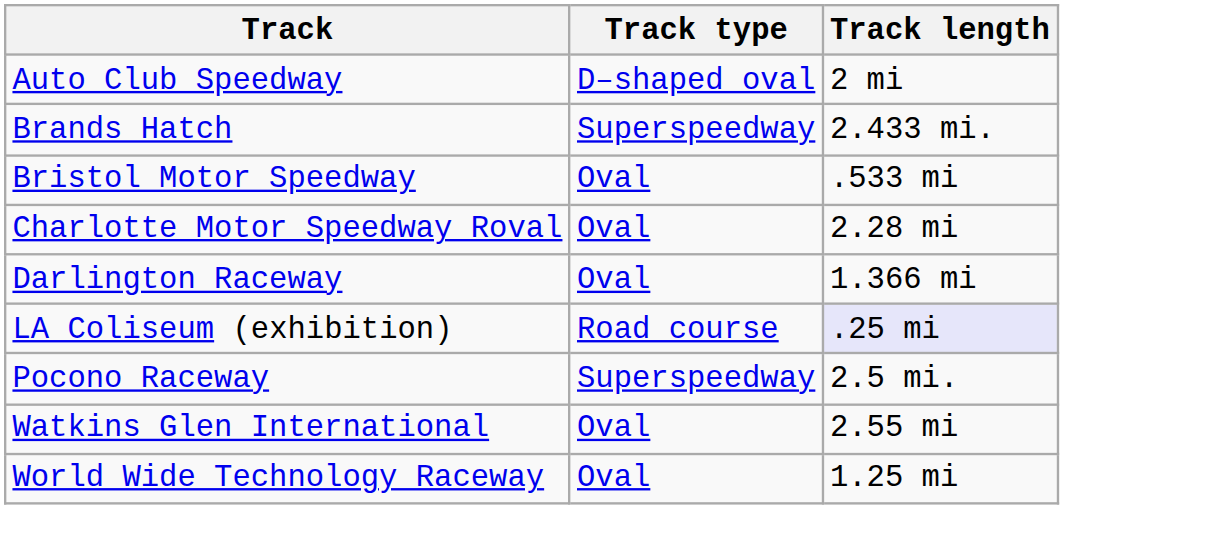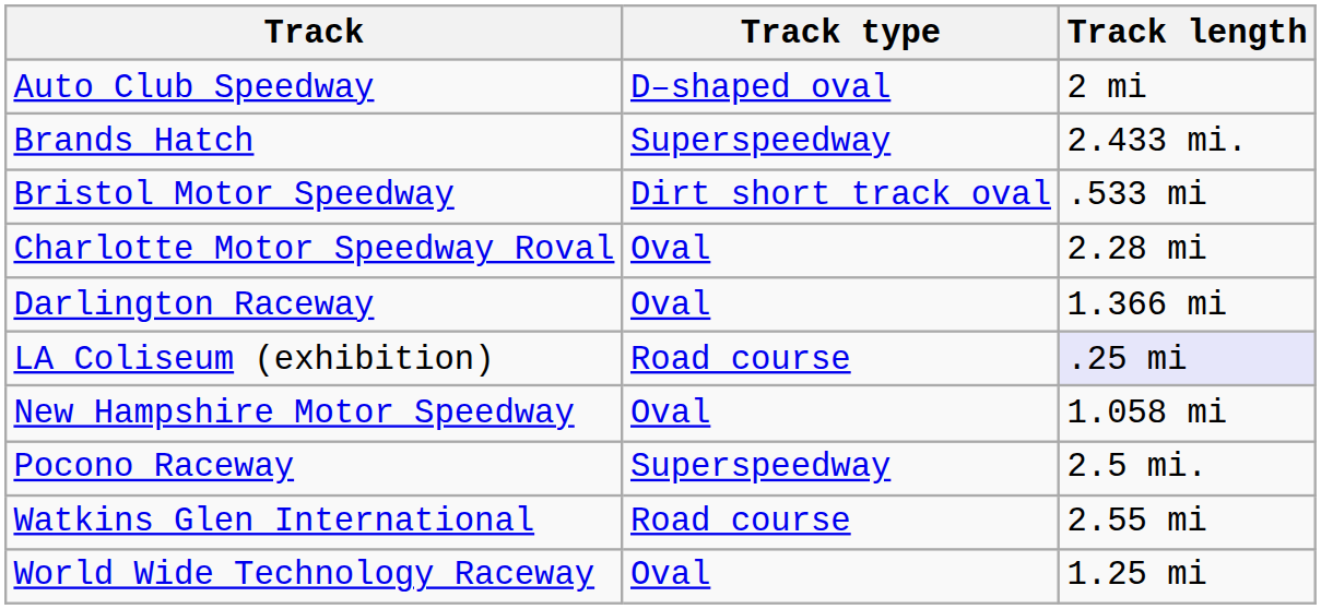Bristol Motor Speedway | Track type: Oval -> Dirt short track oval
+ row: New Hampshire Motor Speedway | Oval | 1.058 mi
Watkins Glen International | Track type: Oval -> Road course
